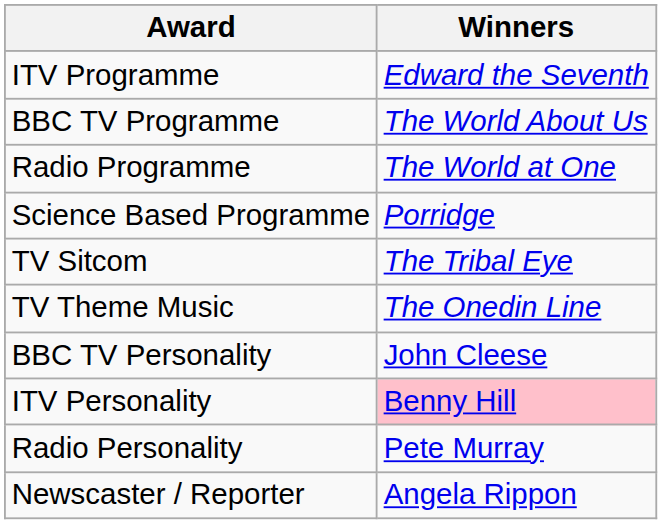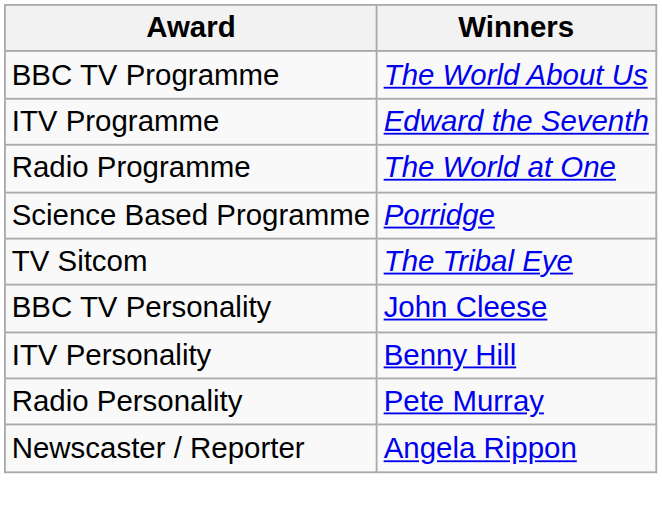rows swapped: BBC TV Programme <-> ITV Programme
- row: TV Theme Music | The Onedin Line
ITV Personality | Winners: pink background -> no background
